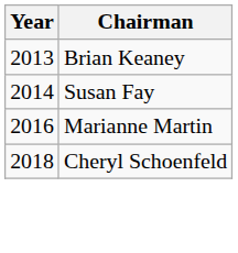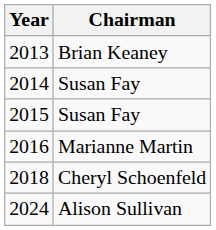+ row: 2015 | Susan Fay
+ row: 2024 | Alison Sullivan
